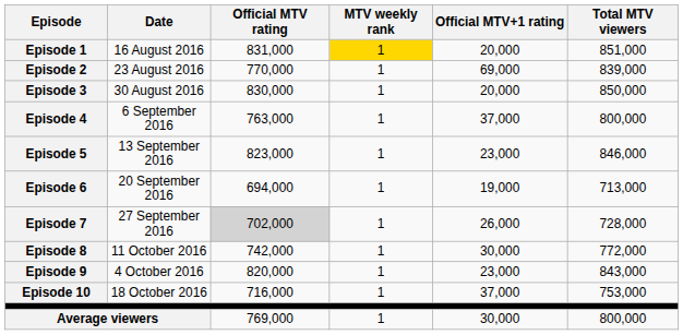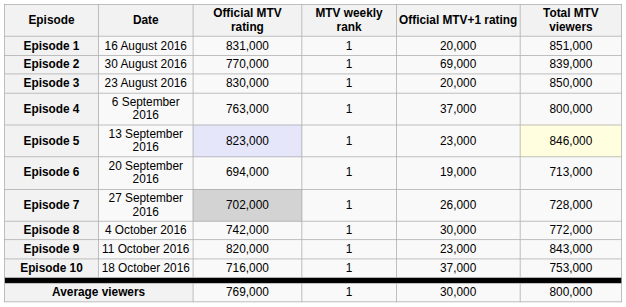Episode 1 | MTV weekly rank: gold background -> no background
Episode 2 | Date: 23 August 2016 -> 30 August 2016
Episode 3 | Date: 30 August 2016 -> 23 August 2016
Episode 5 | Official MTV rating: no background -> lavender background
Episode 5 | Total MTV viewers: no background -> lightyellow background
Episode 8 | Date: 11 October 2016 -> 4 October 2016
Episode 9 | Date: 4 October 2016 -> 11 October 2016
